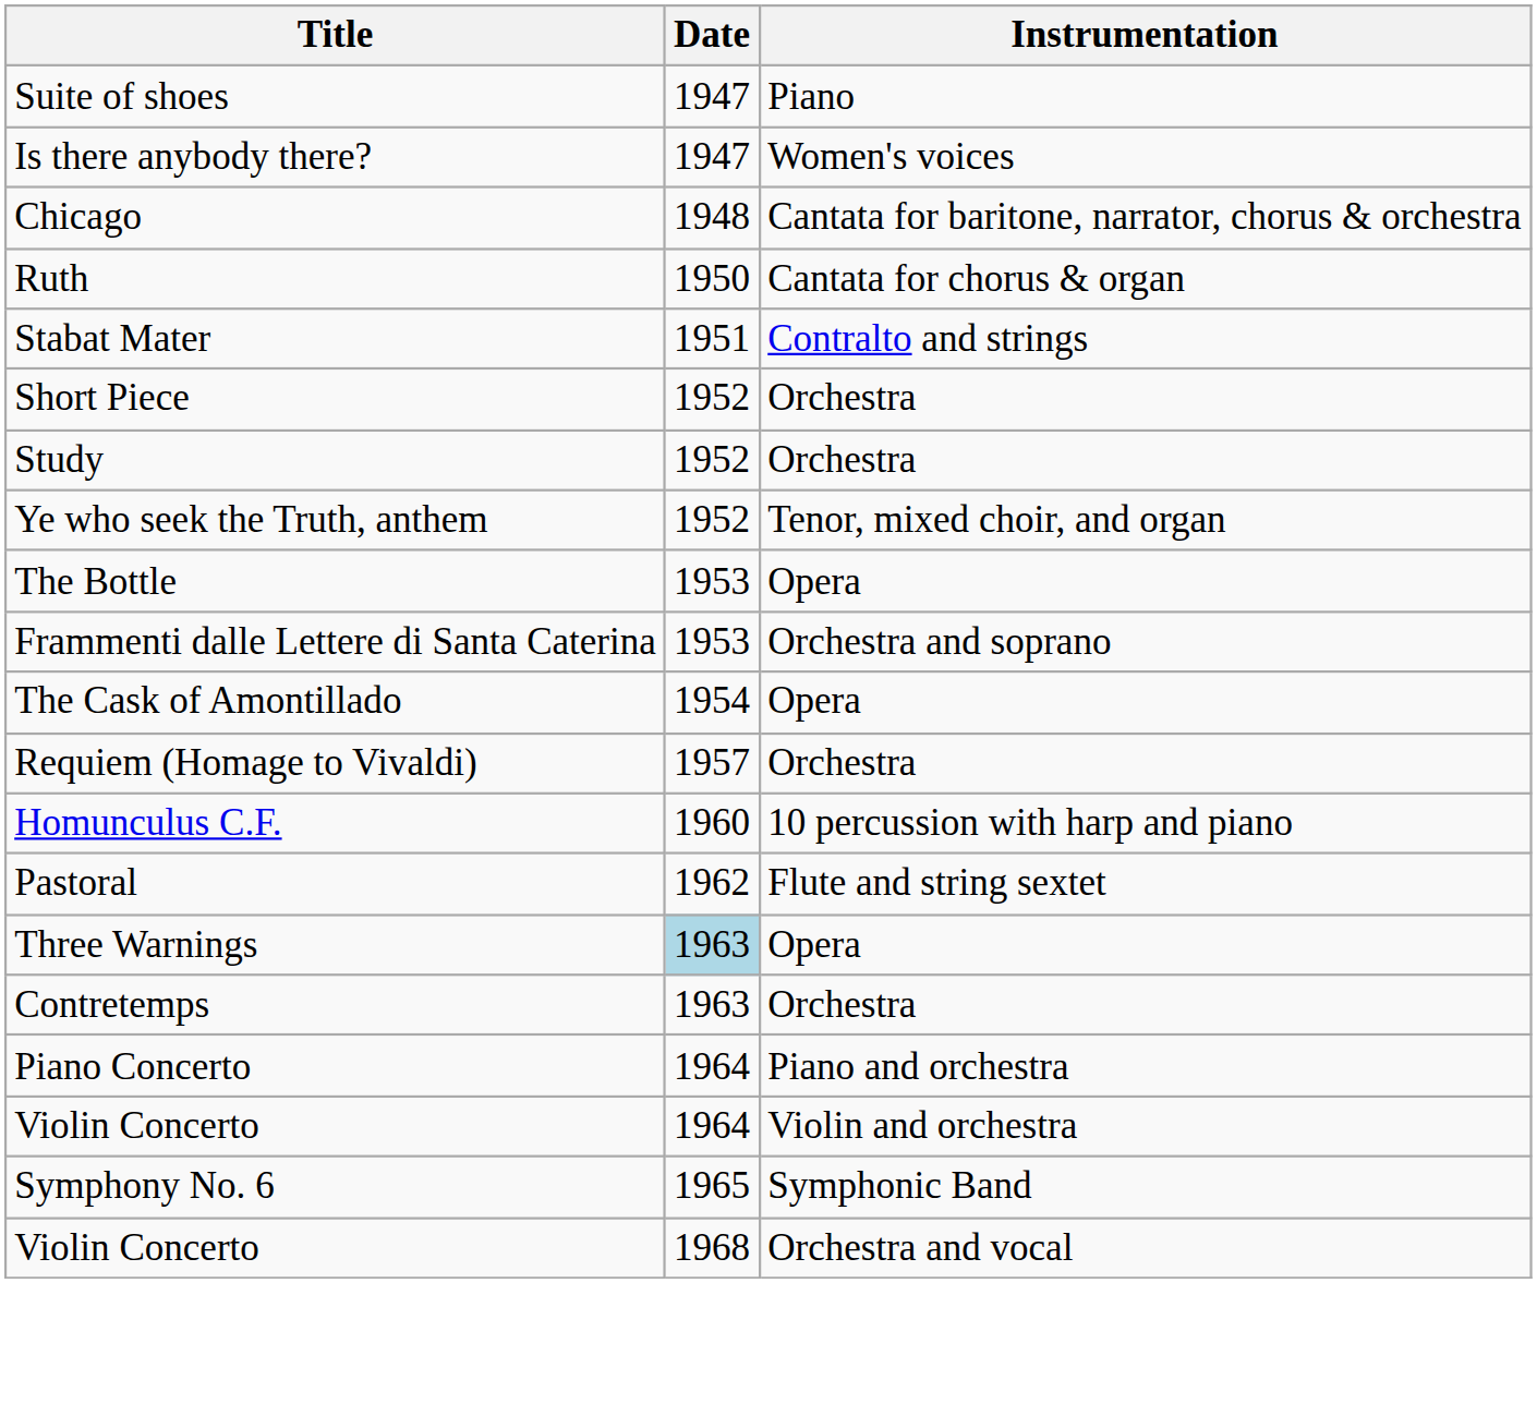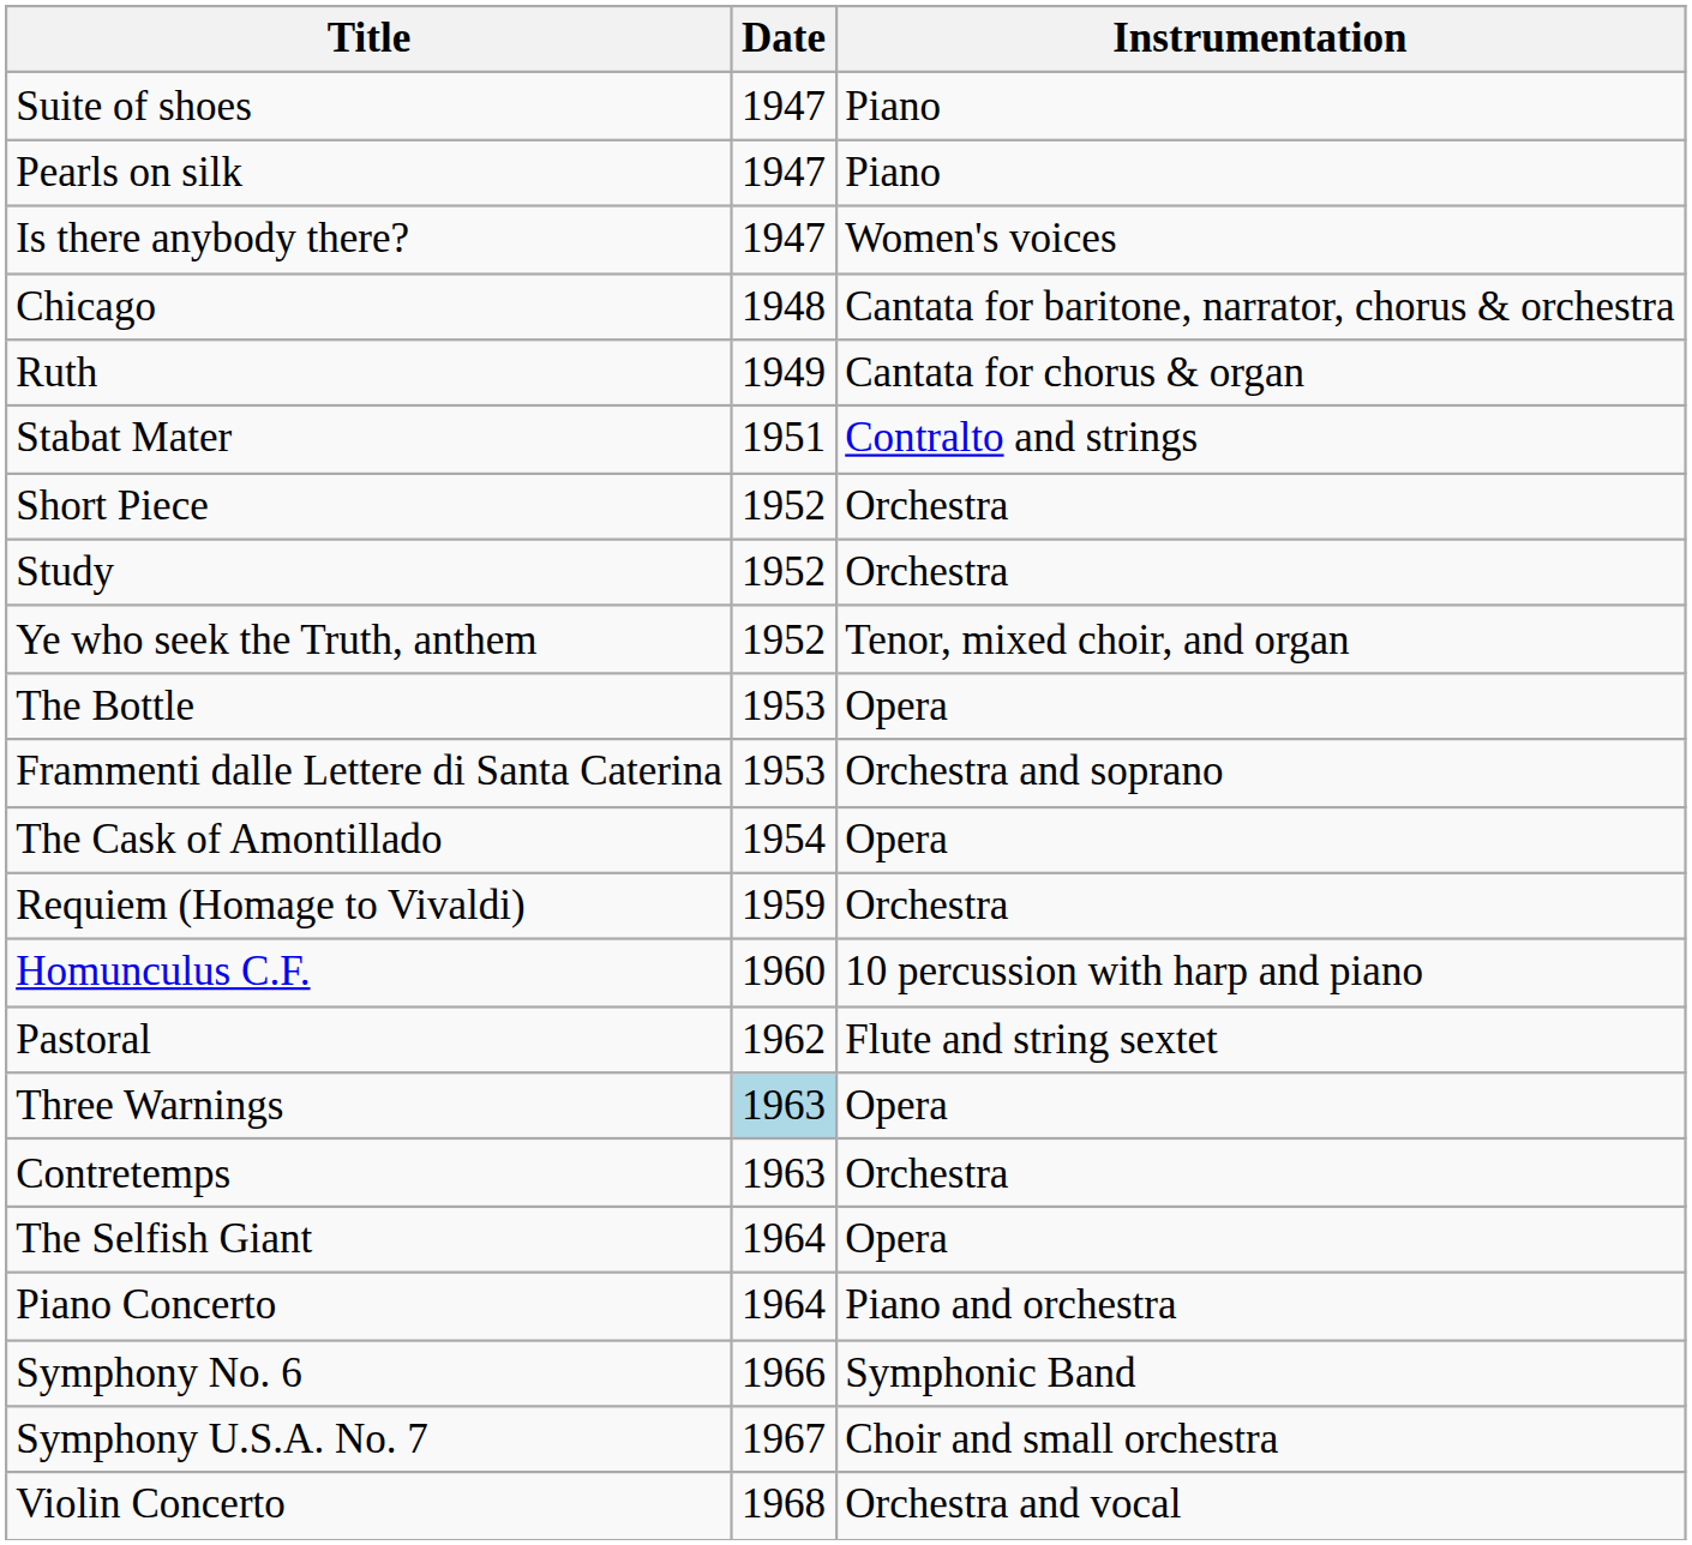+ row: Pearls on silk | 1947 | Piano
Ruth | Date: 1950 -> 1949
Requiem (Homage to Vivaldi) | Date: 1957 -> 1959
+ row: The Selfish Giant | 1964 | Opera
- row: Violin Concerto | 1964 | Violin and orchestra
Symphony No. 6 | Date: 1965 -> 1966
+ row: Symphony U.S.A. No. 7 | 1967 | Choir and small orchestra
